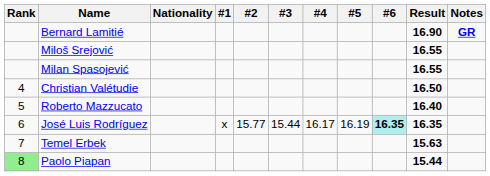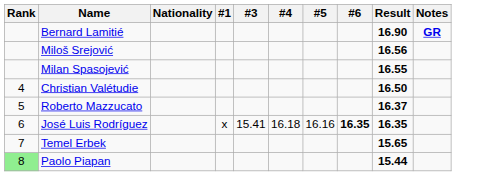- column: #2 | 15.77
Miloš Srejović | Result: 16.55 -> 16.56
Roberto Mazzucato | Result: 16.40 -> 16.37
José Luis Rodríguez | #3: 15.44 -> 15.41
José Luis Rodríguez | #4: 16.17 -> 16.18
José Luis Rodríguez | #5: 16.19 -> 16.16
José Luis Rodríguez | #6: paleturquoise background -> no background
Temel Erbek | Result: 15.63 -> 15.65
